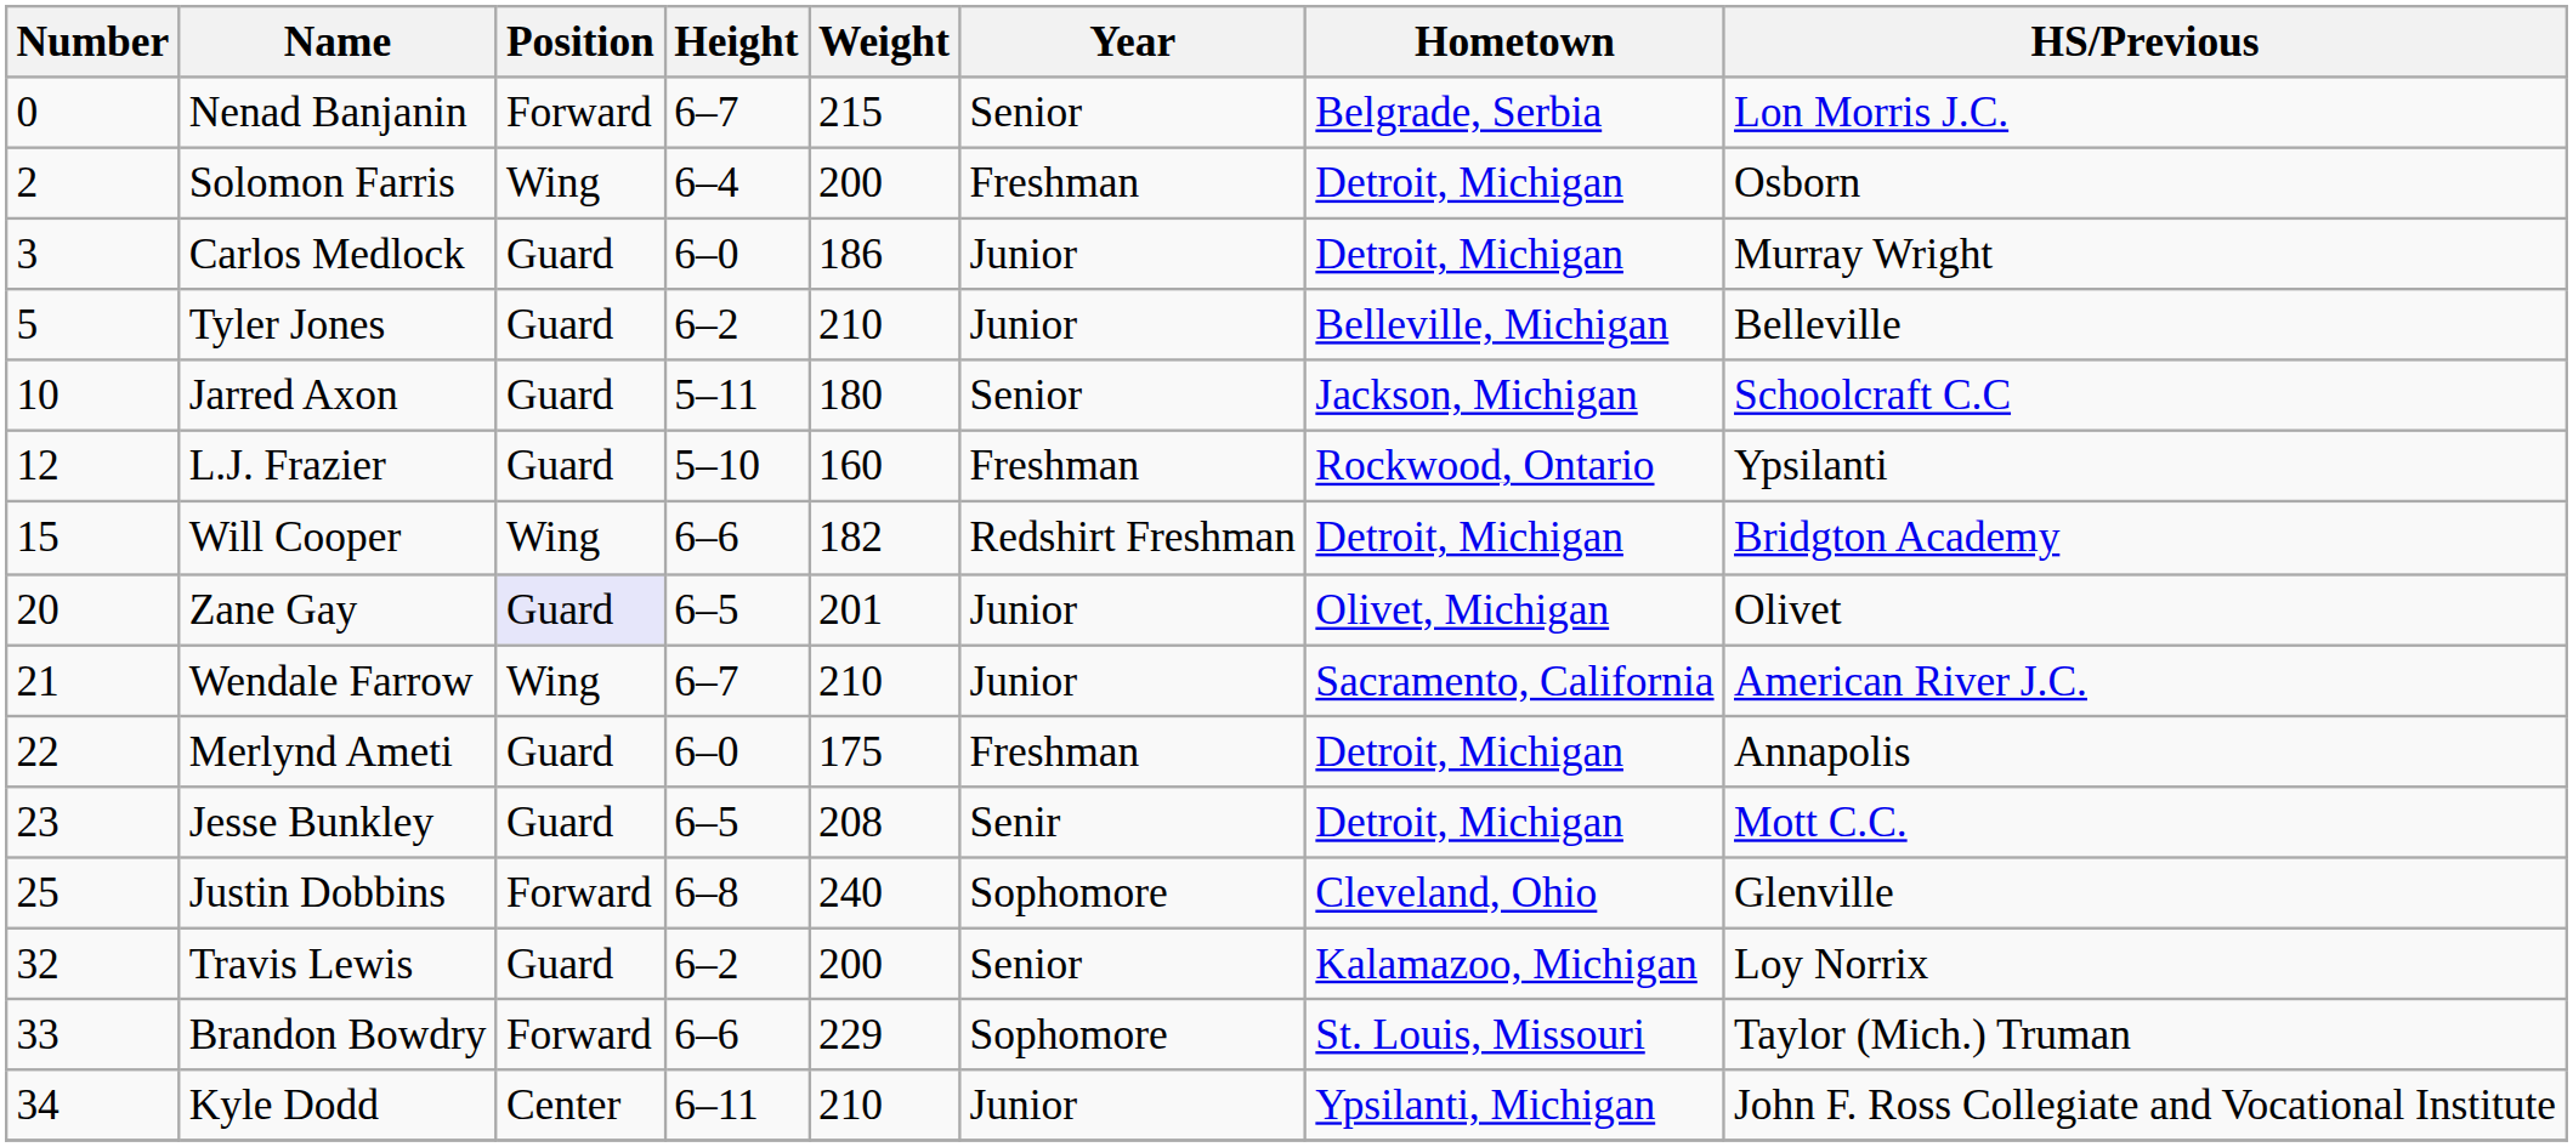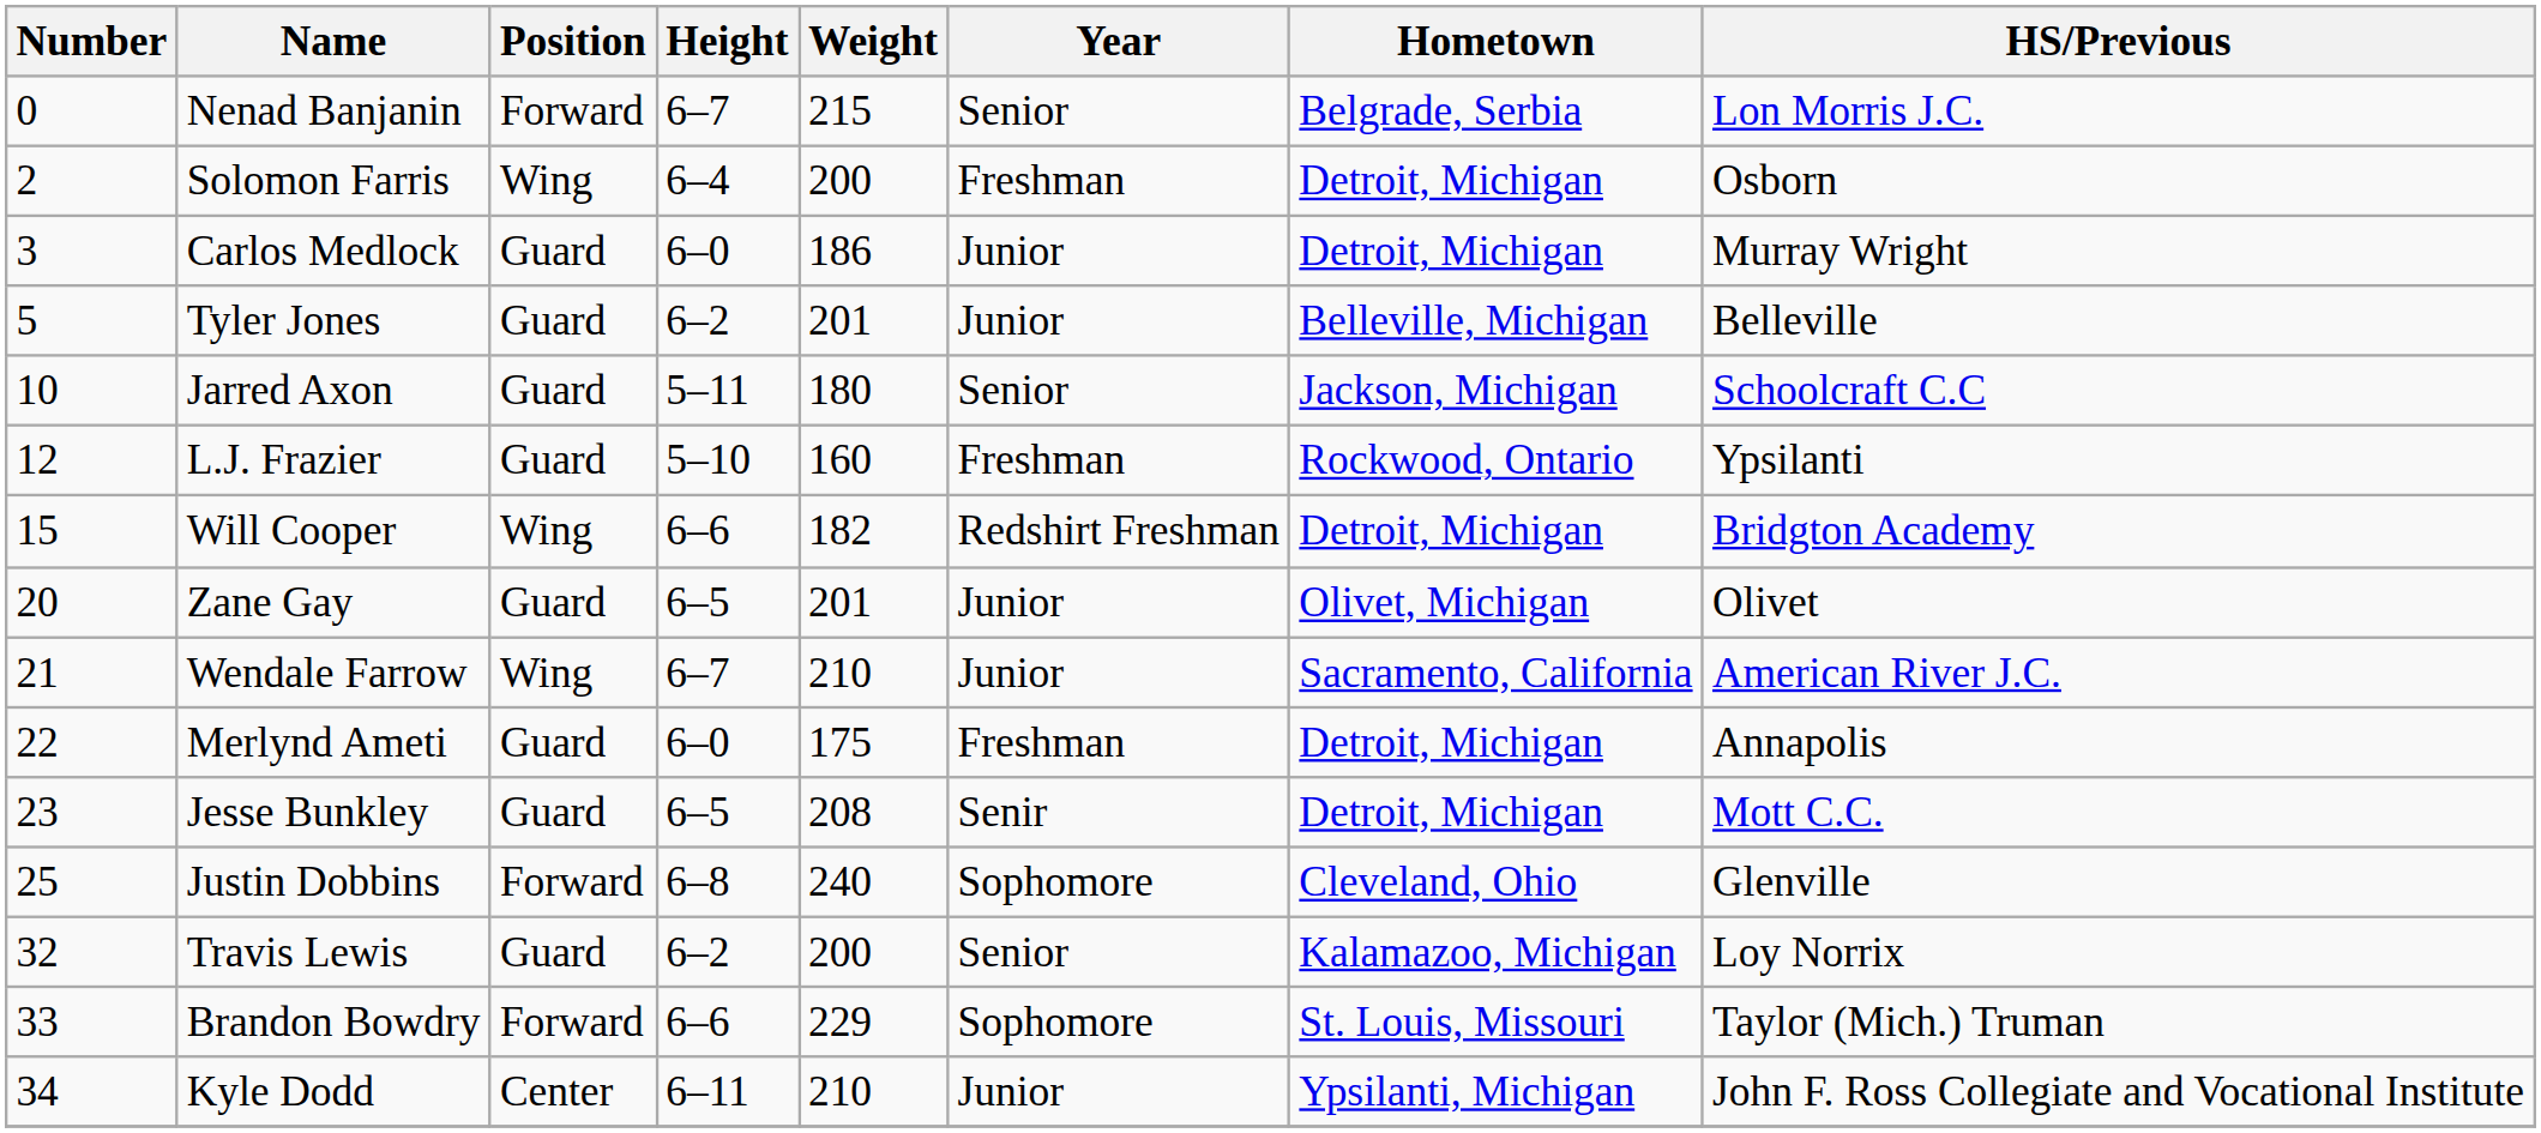Tyler Jones | Weight: 210 -> 201
Zane Gay | Position: lavender background -> no background
